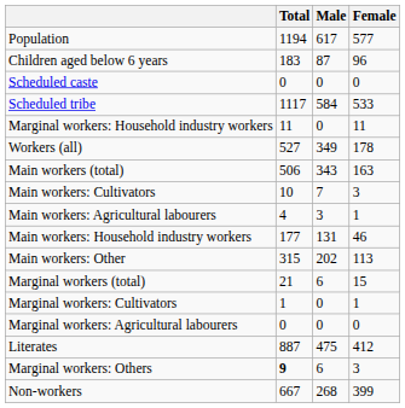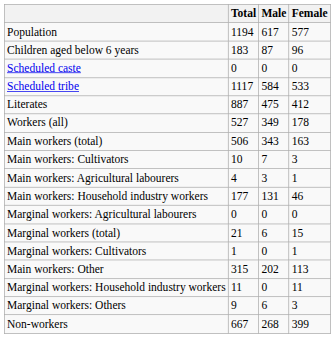rows swapped: Literates <-> Marginal workers: Household industry workers
rows swapped: Main workers: Other <-> Marginal workers: Agricultural labourers
Marginal workers: Others | Total: bold -> normal
